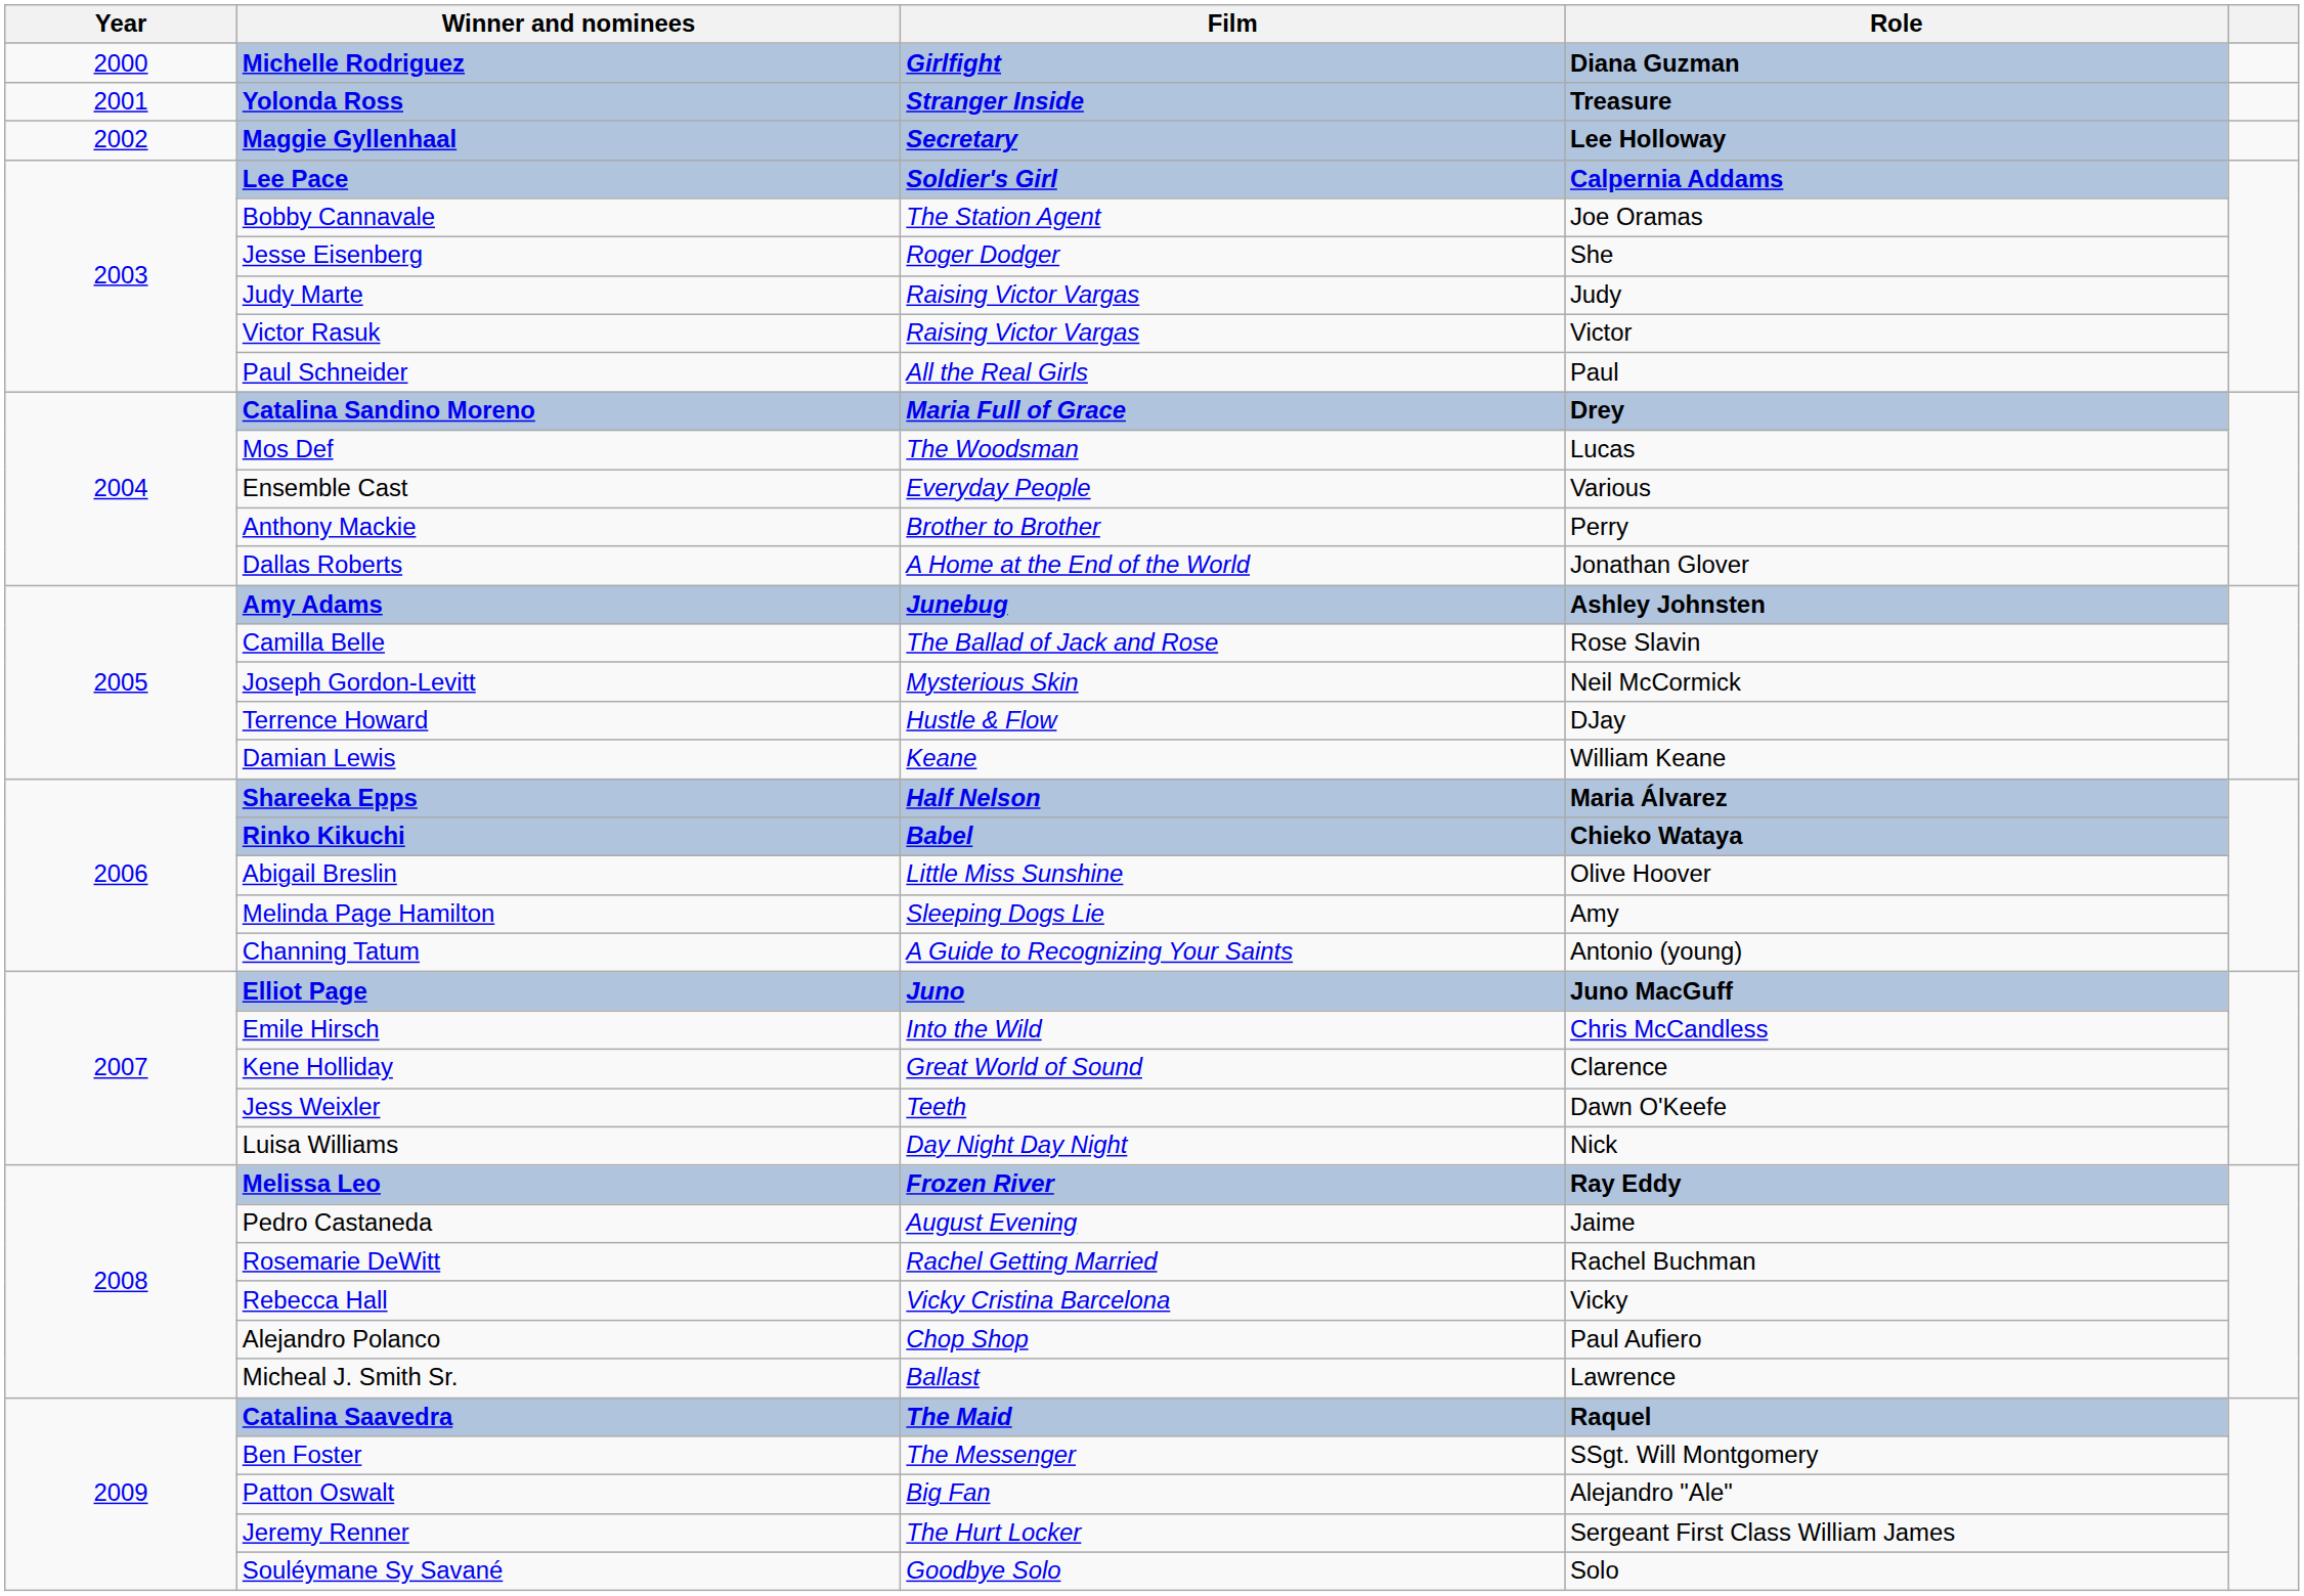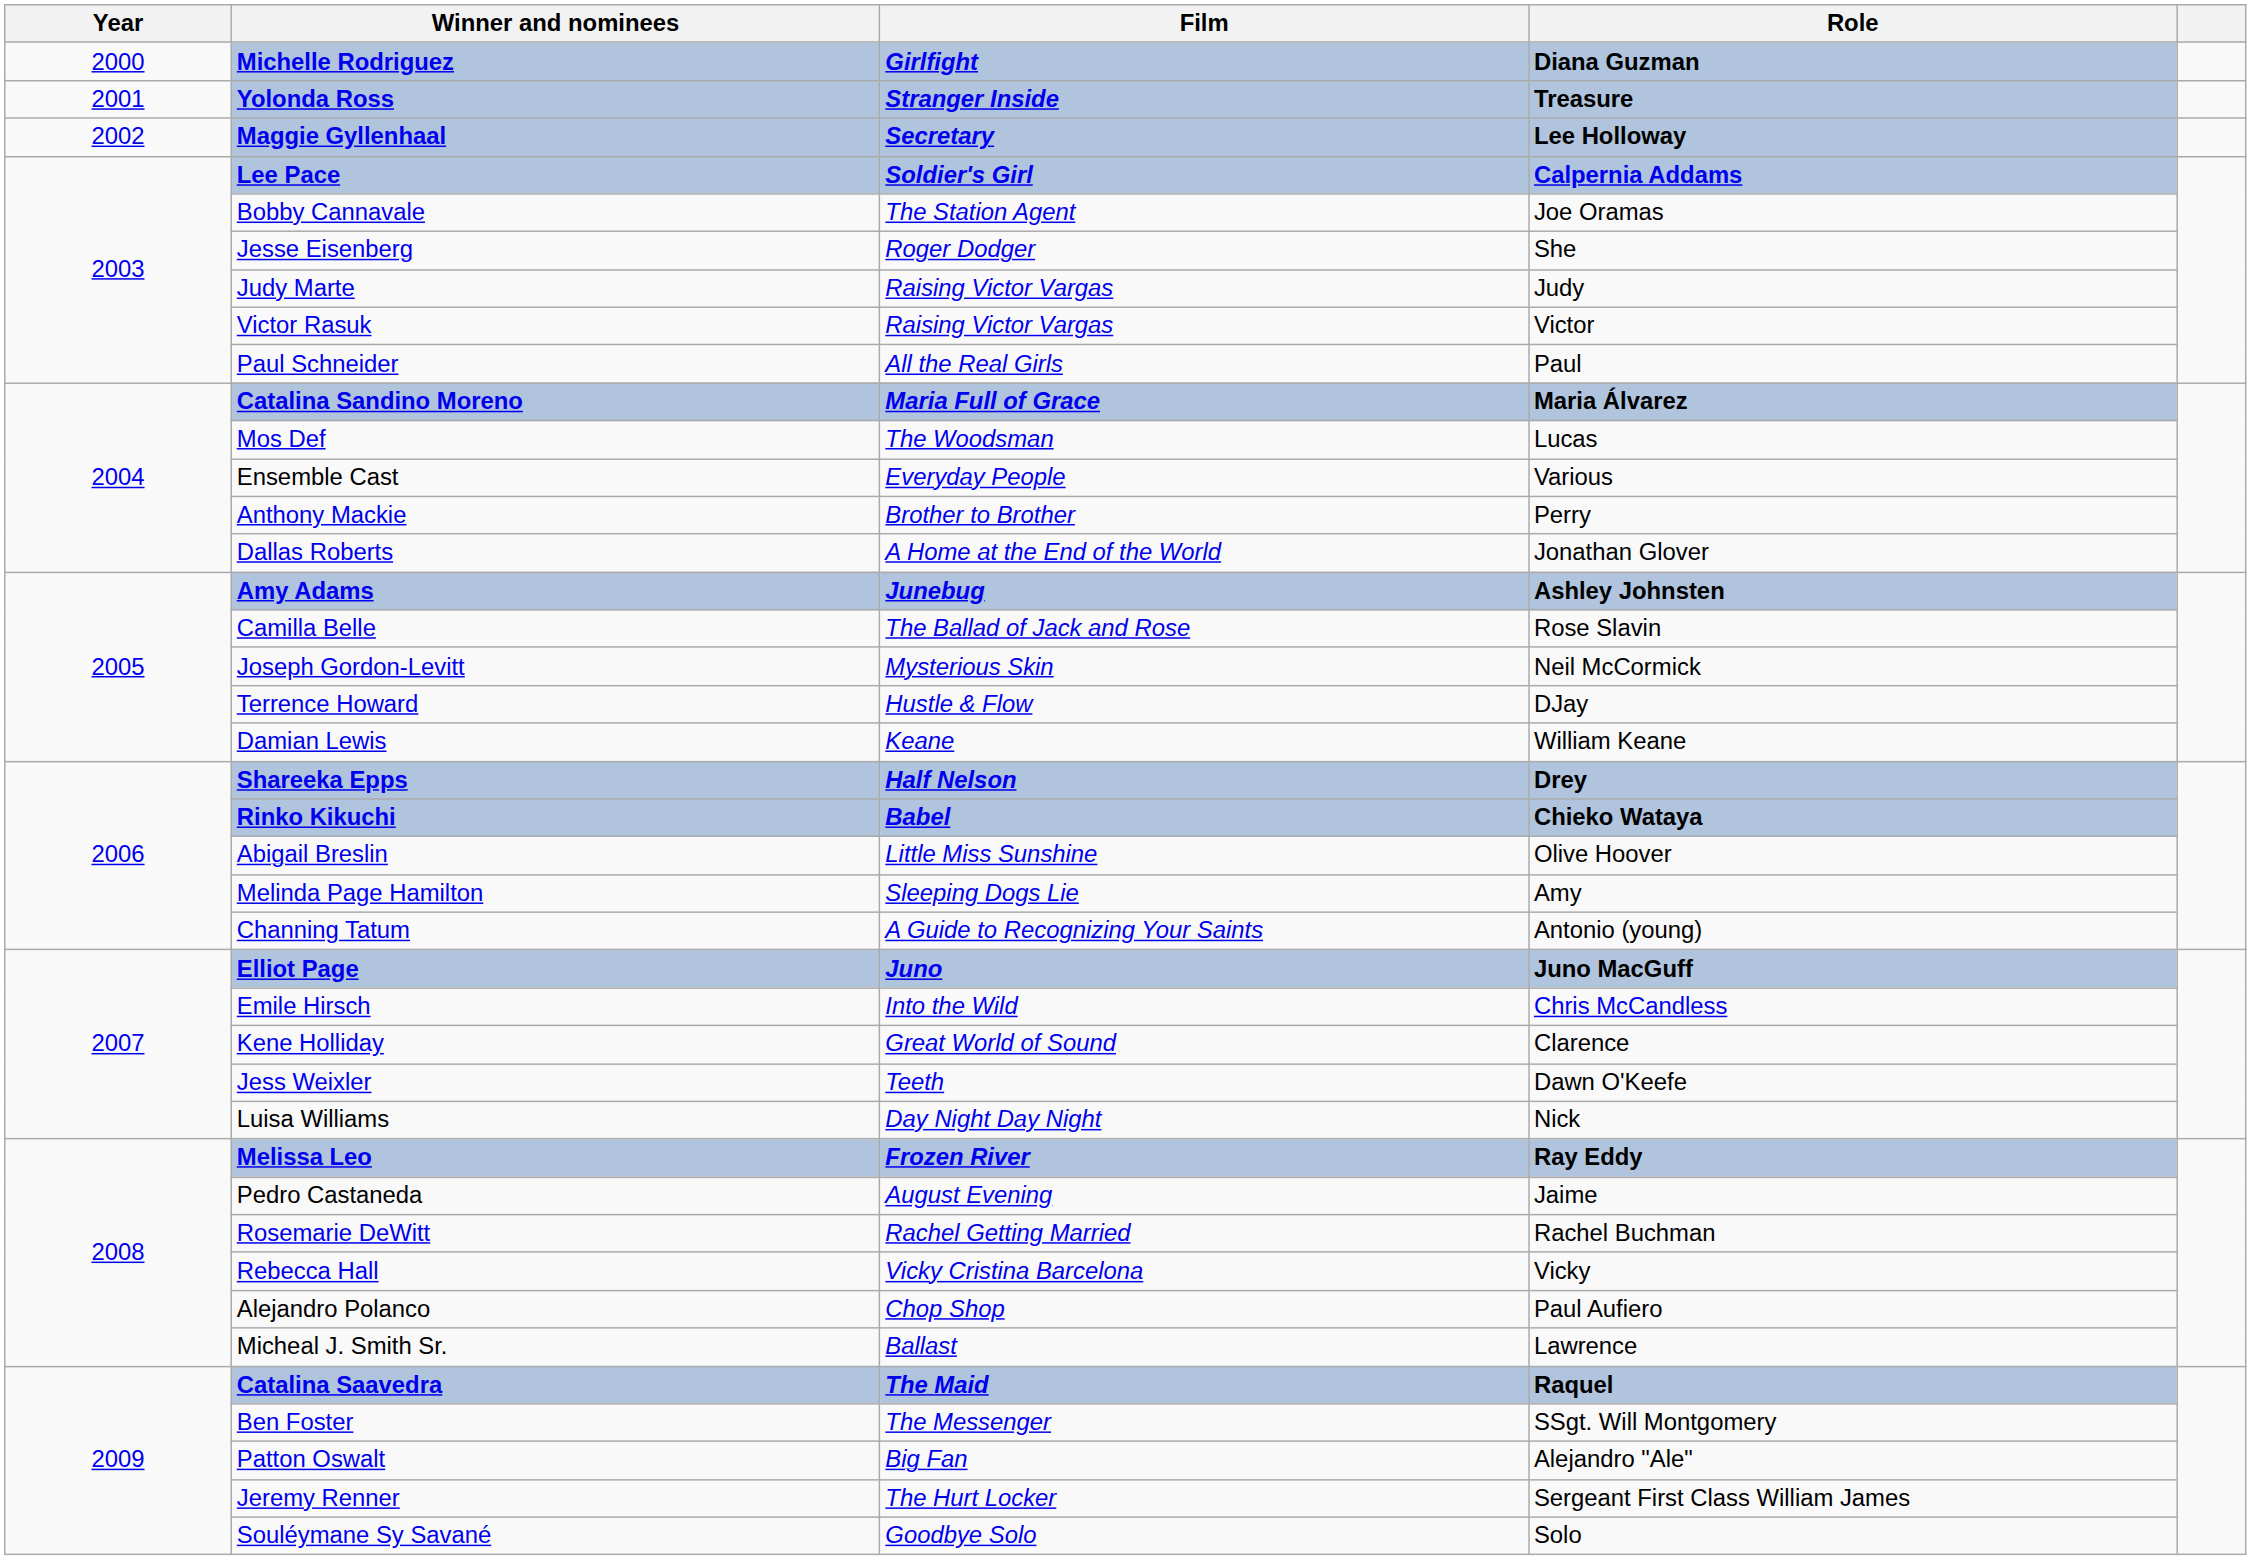Catalina Sandino Moreno | Role: Drey -> Maria Álvarez
Shareeka Epps | Role: Maria Álvarez -> Drey
